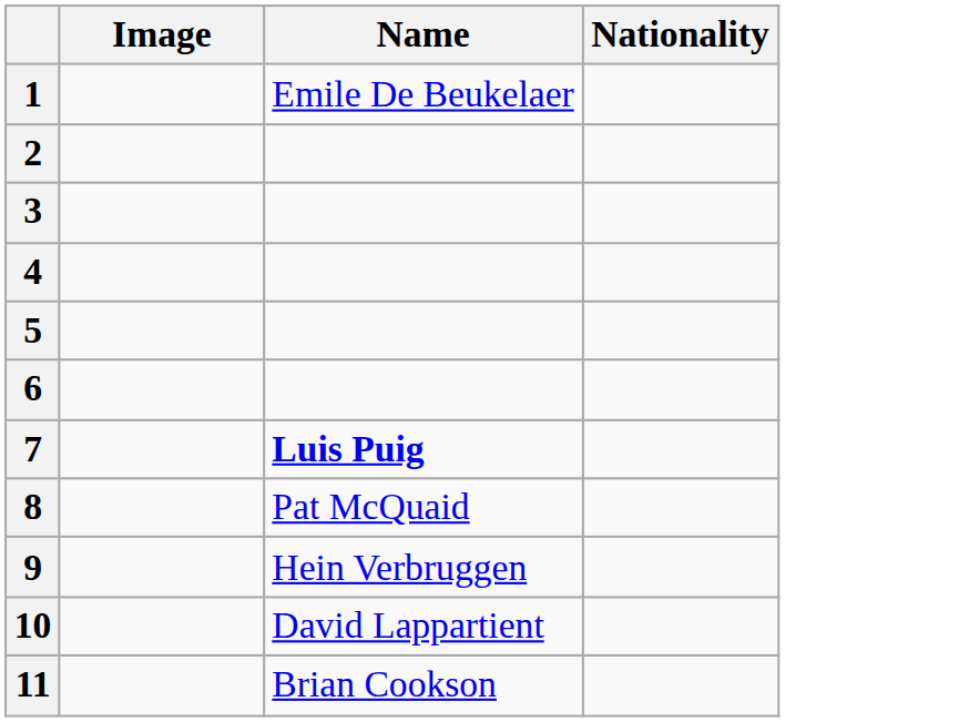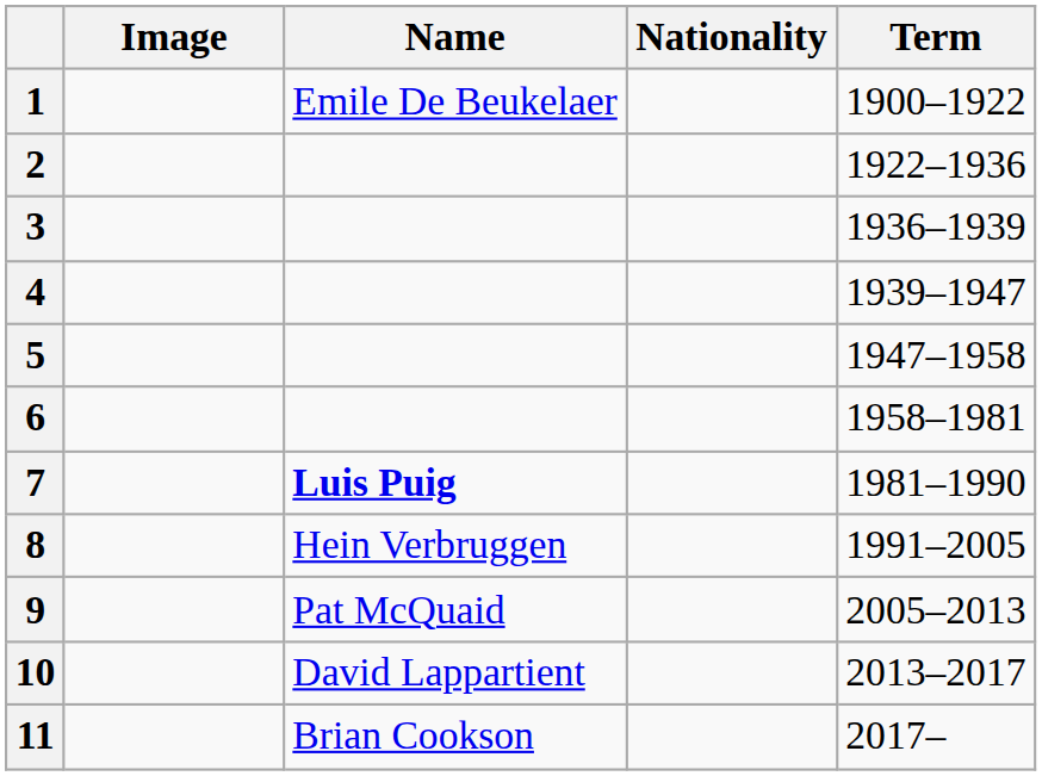+ column: Term | 1900–1922 | 1922–1936 | 1936–1939 | 1939–1947 | 1947–1958 | 1958–1981 | 1981–1990 | 1991–2005 | 2005–2013 | 2013–2017 | 2017–
8 | Name: Pat McQuaid -> Hein Verbruggen
9 | Name: Hein Verbruggen -> Pat McQuaid
